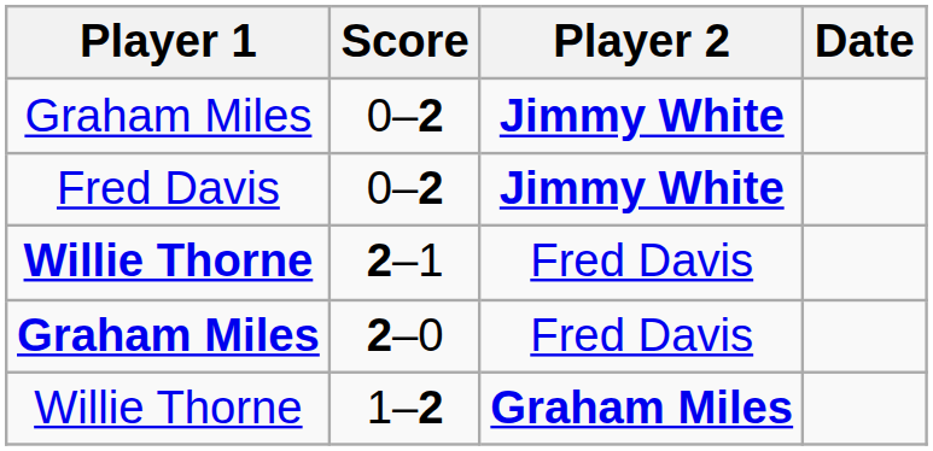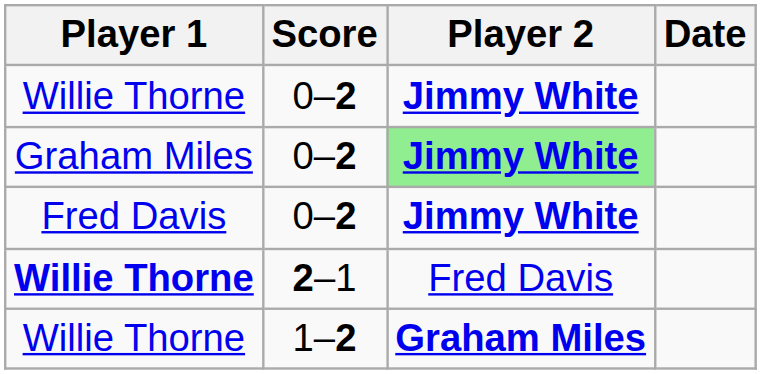+ row: Willie Thorne | 0–2 | Jimmy White
Graham Miles / 0–2 | Player 2: no background -> lightgreen background
- row: Graham Miles | 2–0 | Fred Davis
